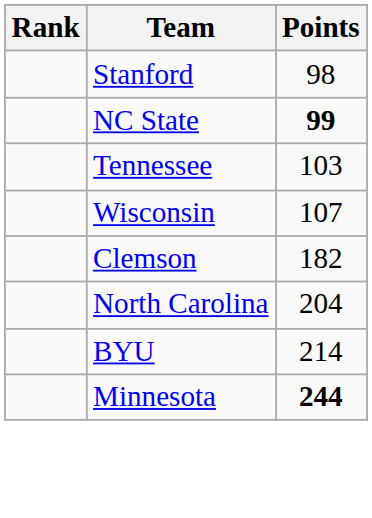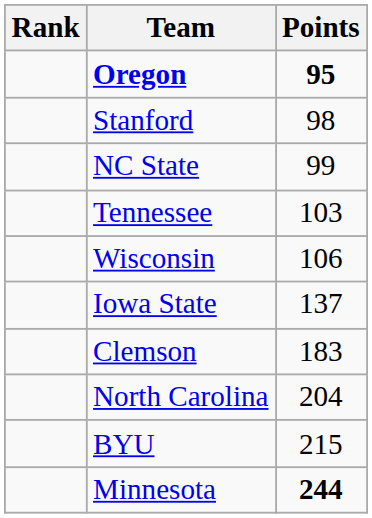+ row: Oregon | 95
NC State | Points: bold -> normal
Wisconsin | Points: 107 -> 106
+ row: Iowa State | 137
Clemson | Points: 182 -> 183
BYU | Points: 214 -> 215
